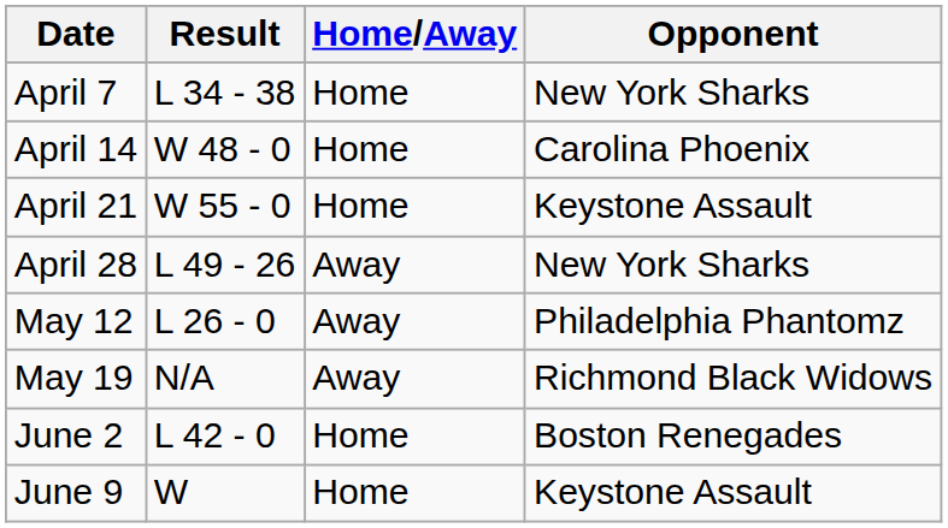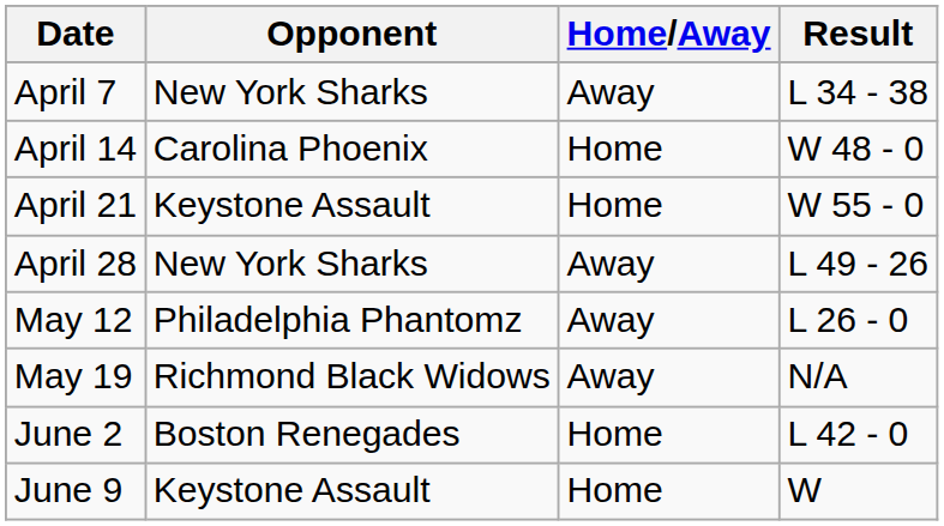columns swapped: Opponent <-> Result
April 7 | Home/Away: Home -> Away
